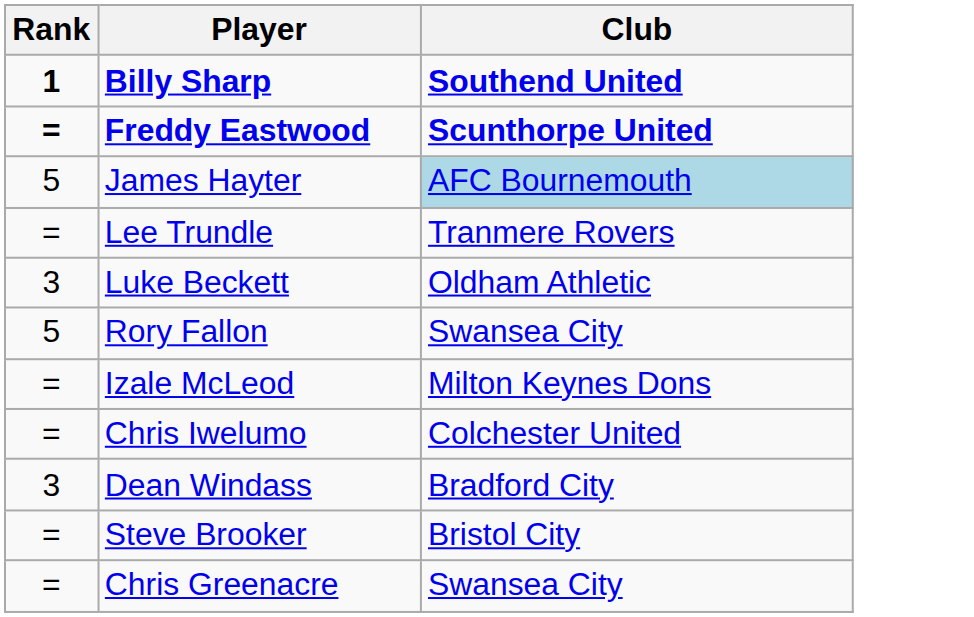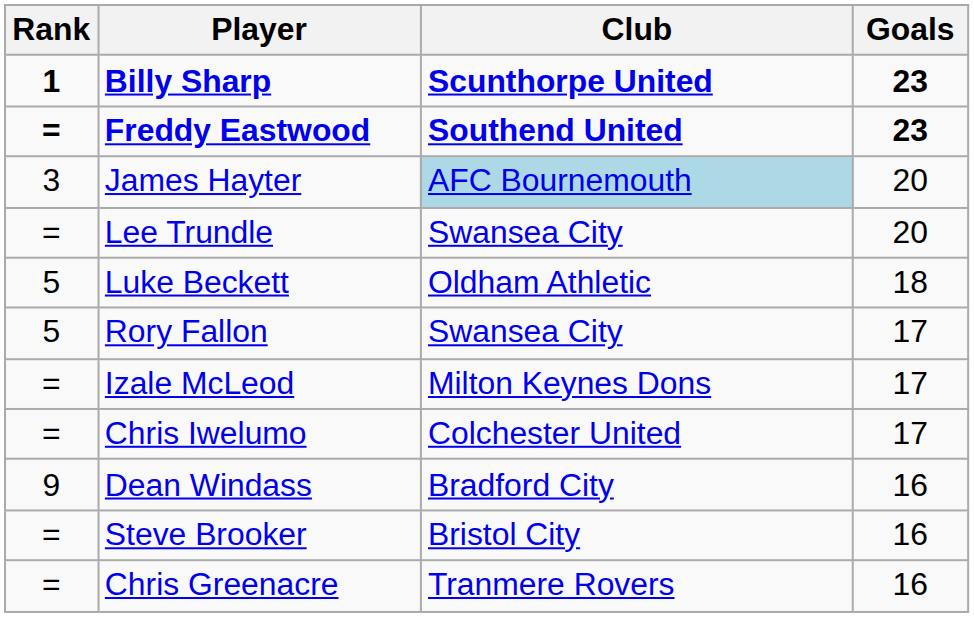+ column: Goals | 23 | 23 | 20 | 20 | 18 | 17 | 17 | 17 | 16 | 16 | 16
Billy Sharp | Club: Southend United -> Scunthorpe United
Freddy Eastwood | Club: Scunthorpe United -> Southend United
James Hayter | Rank: 5 -> 3
Lee Trundle | Club: Tranmere Rovers -> Swansea City
Luke Beckett | Rank: 3 -> 5
Dean Windass | Rank: 3 -> 9
Chris Greenacre | Club: Swansea City -> Tranmere Rovers
